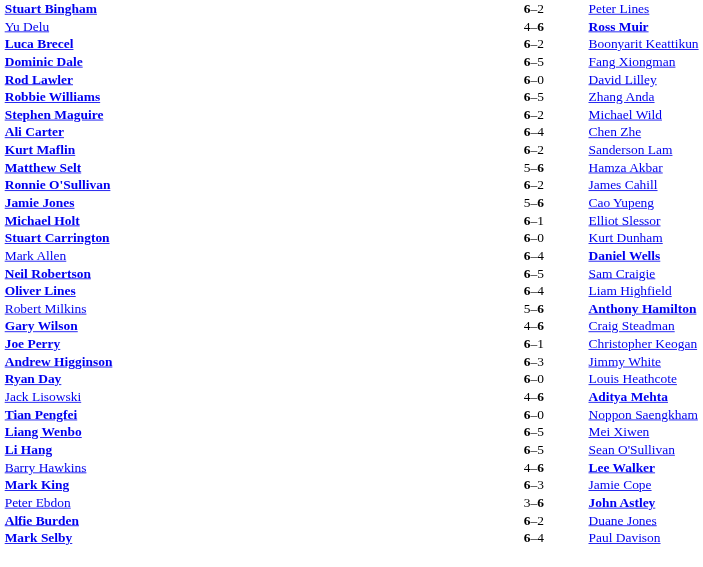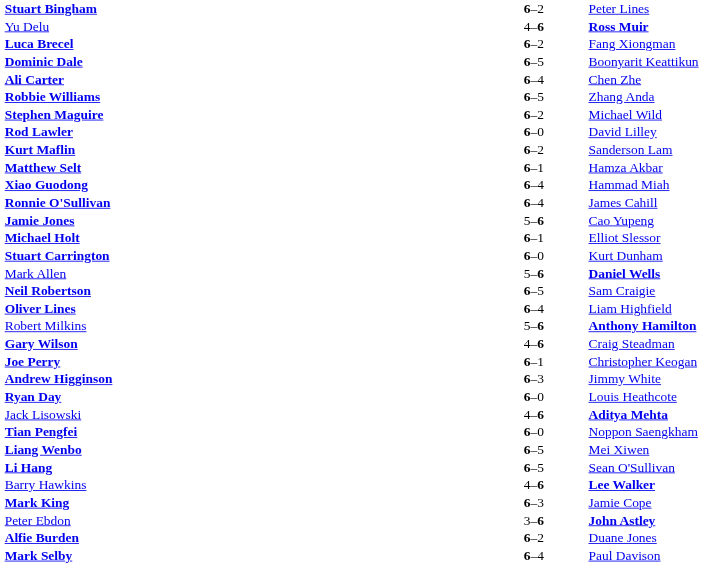Luca Brecel | column 3: Boonyarit Keattikun -> Fang Xiongman
Dominic Dale | column 3: Fang Xiongman -> Boonyarit Keattikun
rows swapped: Ali Carter <-> Rod Lawler
Matthew Selt | column 2: 5–6 -> 6–1
+ row: Xiao Guodong | 6–4 | Hammad Miah
Ronnie O'Sullivan | column 2: 6–2 -> 6–4
Mark Allen | column 2: 6–4 -> 5–6
